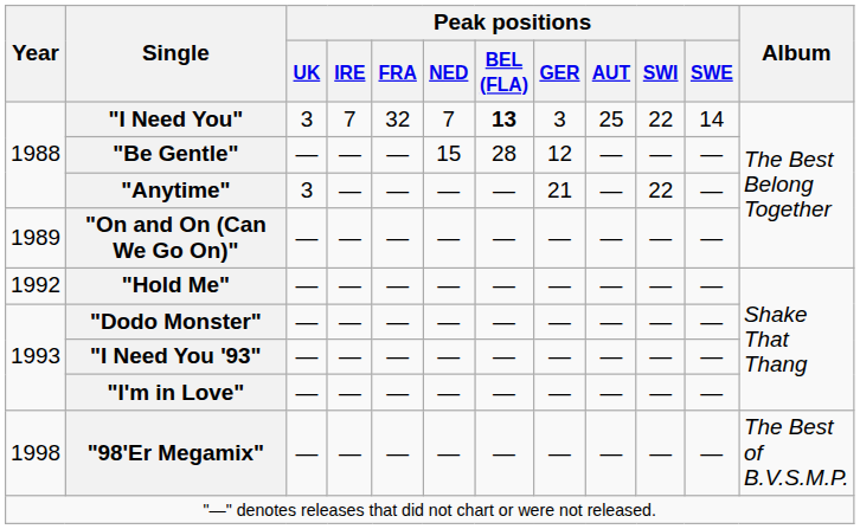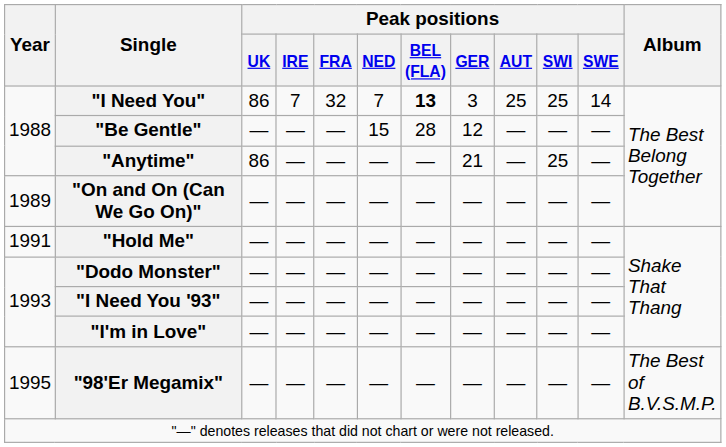"I Need You" | Peak positions / UK: 3 -> 86
"I Need You" | Peak positions / SWI: 22 -> 25
"Anytime" | Peak positions / UK: 3 -> 86
"Anytime" | Peak positions / SWI: 22 -> 25
"Hold Me" | Year: 1992 -> 1991
"98'Er Megamix" | Year: 1998 -> 1995
